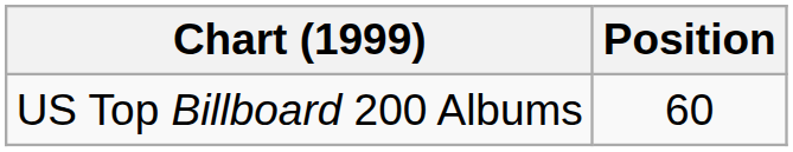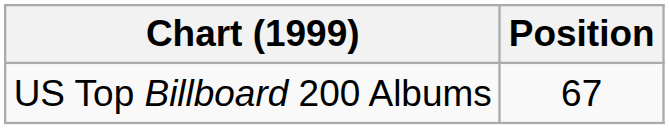US Top Billboard 200 Albums | Position: 60 -> 67
